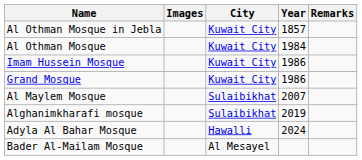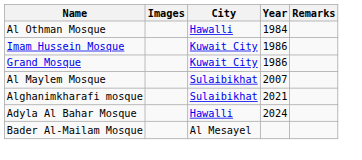- row: Al Othman Mosque in Jebla | Kuwait City | 1857
Al Othman Mosque | City: Kuwait City -> Hawalli
Alghanimkharafi mosque | Year: 2019 -> 2021
